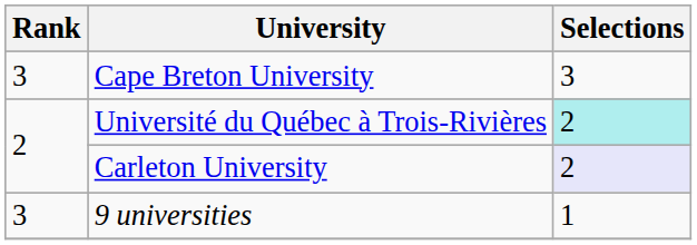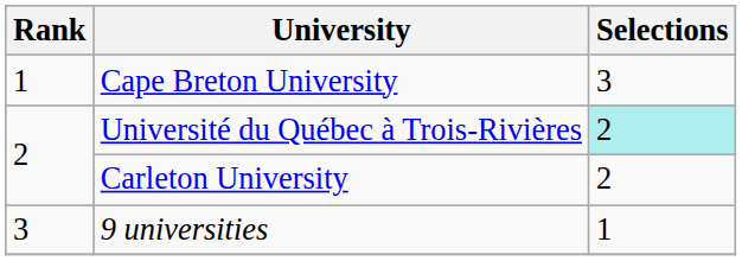Cape Breton University | Rank: 3 -> 1
Carleton University | Selections: lavender background -> no background
